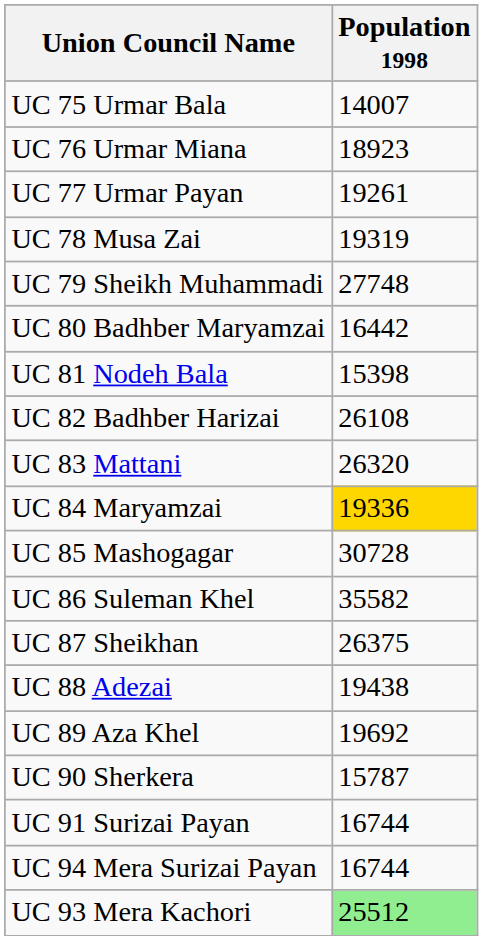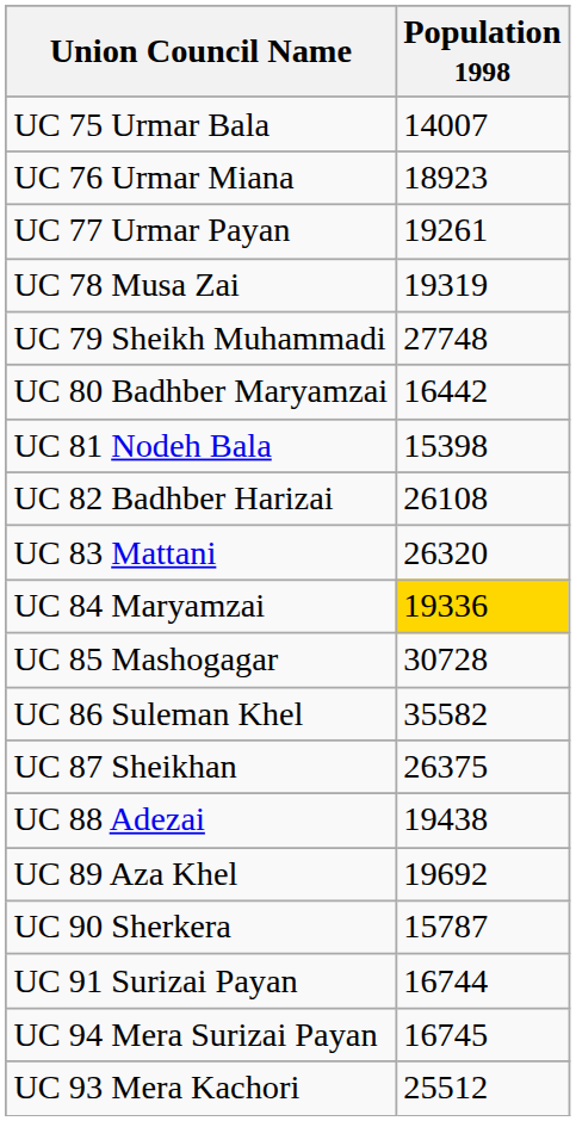UC 94 Mera Surizai Payan | Population 1998: 16744 -> 16745
UC 93 Mera Kachori | Population 1998: lightgreen background -> no background
